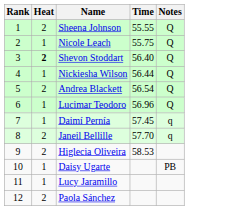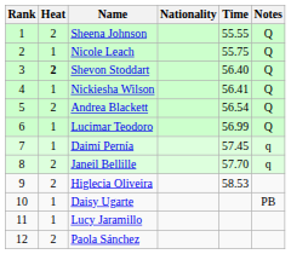+ column: Nationality
Nickiesha Wilson | Time: 56.44 -> 56.41
Lucimar Teodoro | Time: 56.96 -> 56.99
